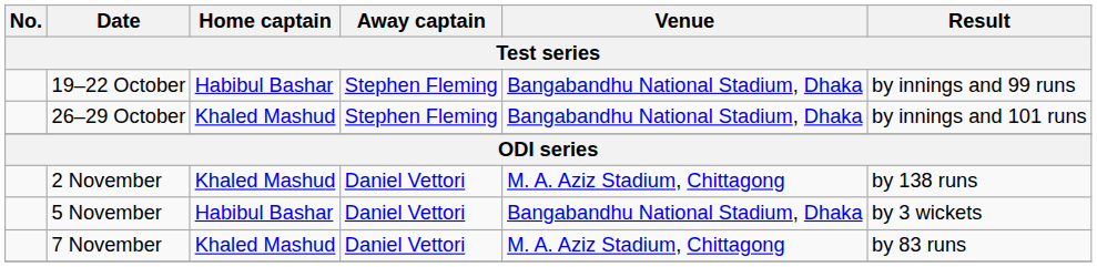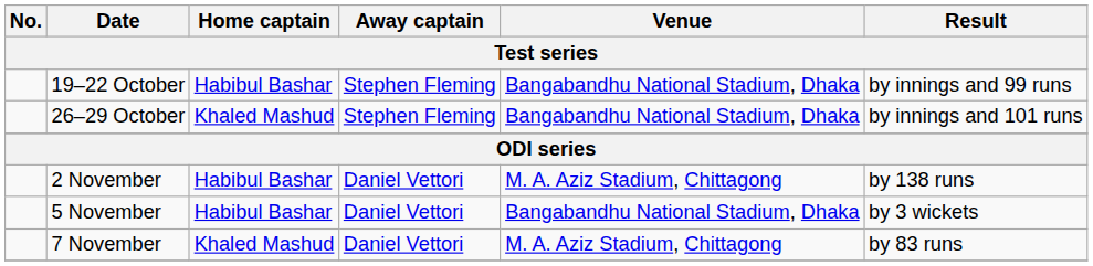2 November | Home captain: Khaled Mashud -> Habibul Bashar
